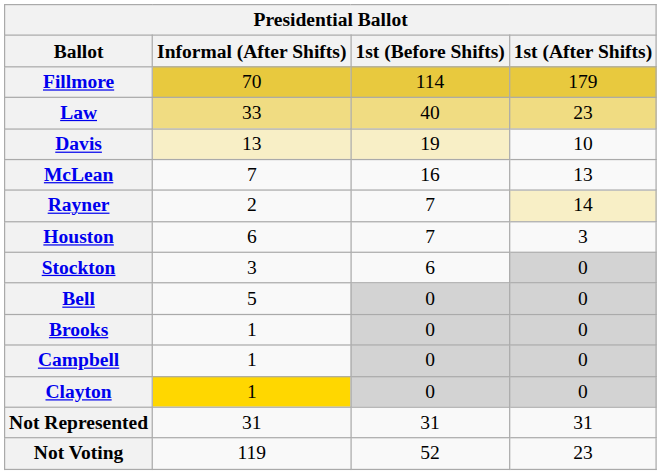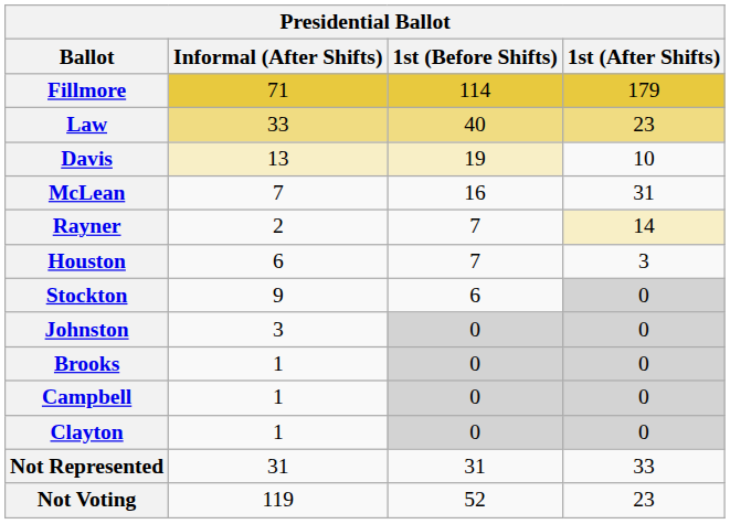Fillmore | Informal (After Shifts): 70 -> 71
McLean | 1st (After Shifts): 13 -> 31
Stockton | Informal (After Shifts): 3 -> 9
- row: Bell | 5 | 0 | 0
+ row: Johnston | 3 | 0 | 0
Clayton | Informal (After Shifts): gold background -> no background
Not Represented | 1st (After Shifts): 31 -> 33
